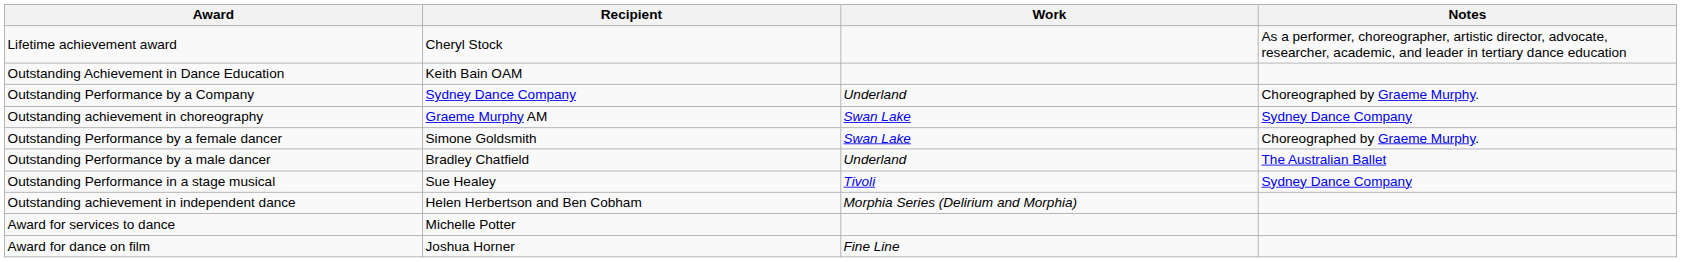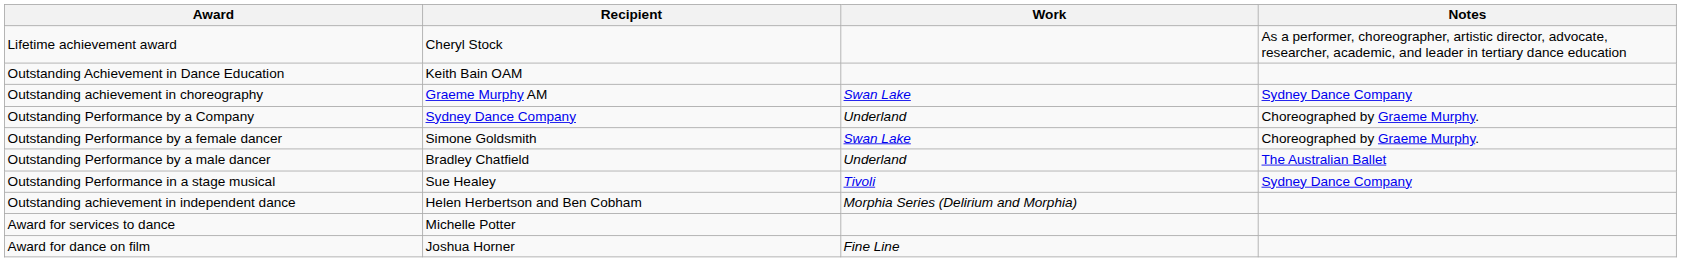rows swapped: Outstanding achievement in choreography <-> Outstanding Performance by a Company
